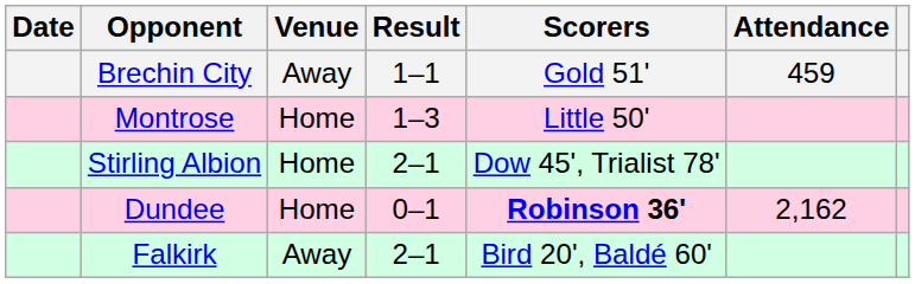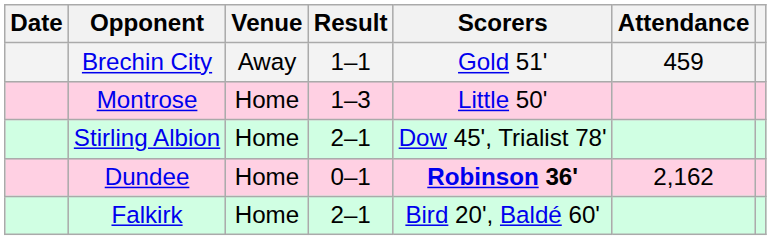Falkirk | Venue: Away -> Home
